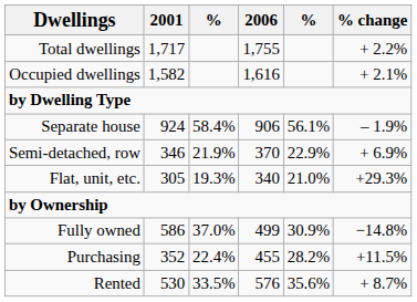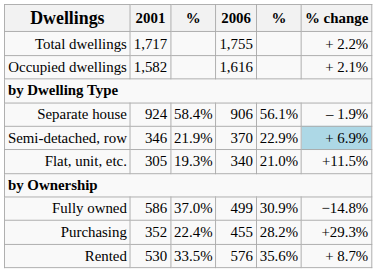Semi-detached, row | % change: no background -> lightblue background
Flat, unit, etc. | % change: +29.3% -> +11.5%
Purchasing | % change: +11.5% -> +29.3%
